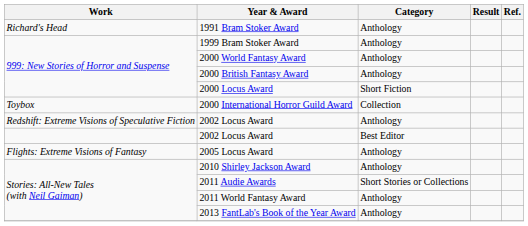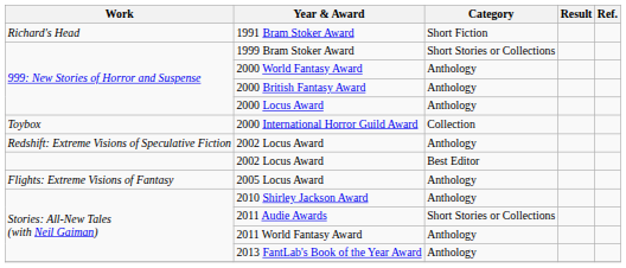1991 Bram Stoker Award | Category: Anthology -> Short Fiction
1999 Bram Stoker Award | Category: Anthology -> Short Stories or Collections
2000 Locus Award | Category: Short Fiction -> Anthology
